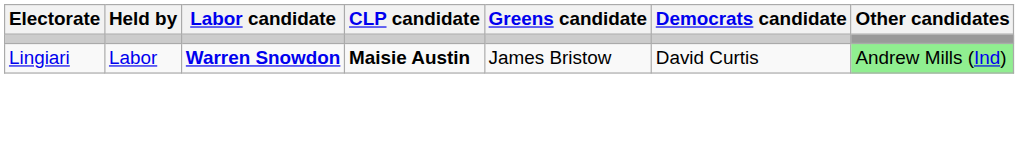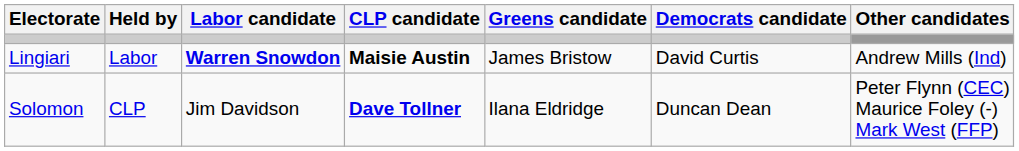Lingiari | Other candidates: lightgreen background -> no background
+ row: Solomon | CLP | Jim Davidson | Dave Tollner | Ilana Eldridge | Duncan Dean | Peter Flynn (CEC) Maurice Foley (-) Mark West (FFP)
